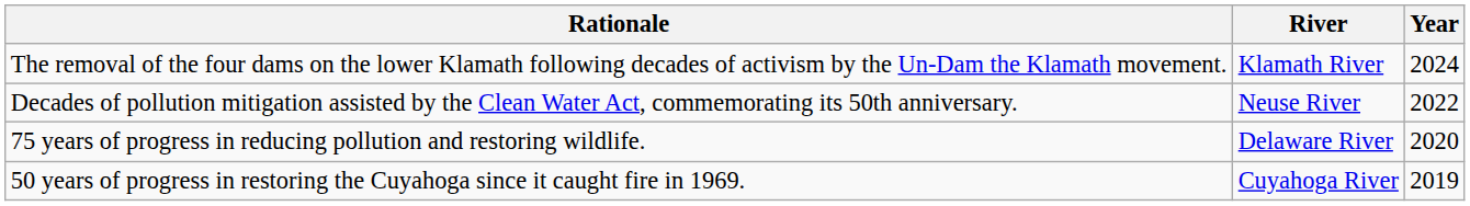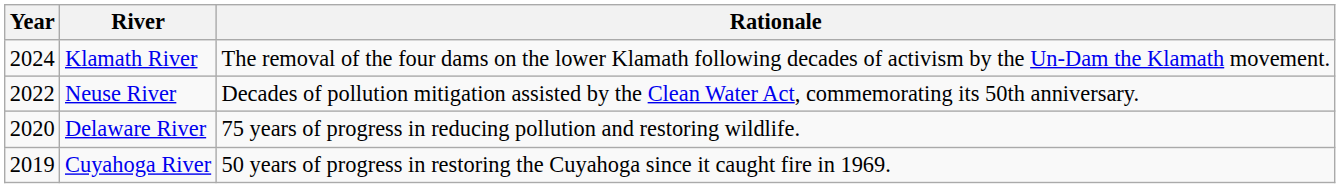columns swapped: Year <-> Rationale
